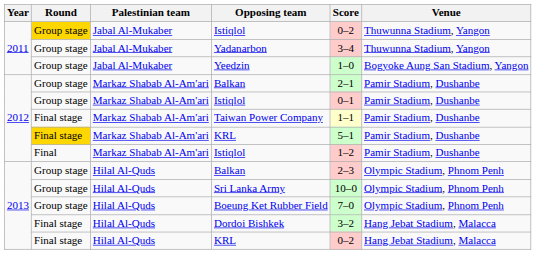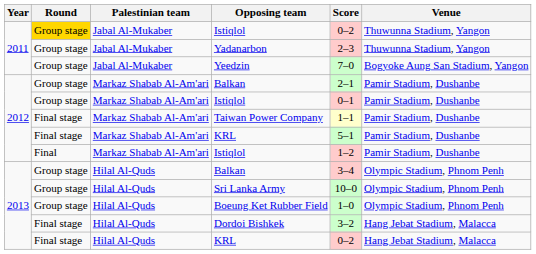Yadanarbon | Score: 3–4 -> 2–3
Yeedzin | Score: 1–0 -> 7–0
2012 / KRL | Round: gold background -> no background
2013 / Balkan | Score: 2–3 -> 3–4
Boeung Ket Rubber Field | Score: 7–0 -> 1–0
